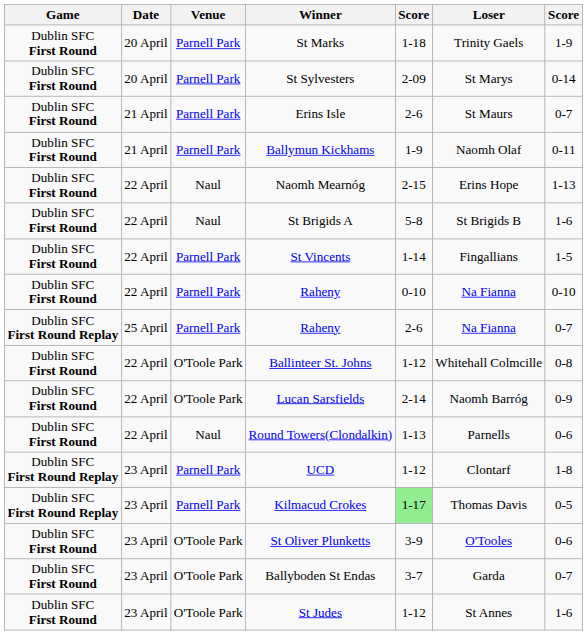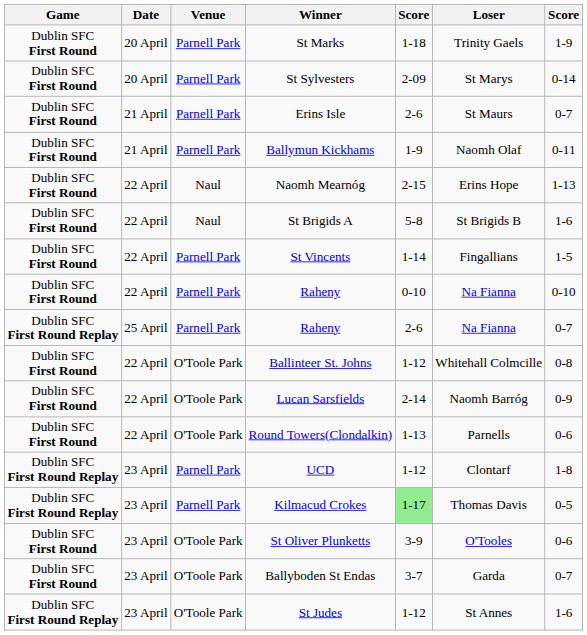Round Towers(Clondalkin) | Venue: Naul -> O'Toole Park
St Judes | Game: Dublin SFC First Round -> Dublin SFC First Round Replay
